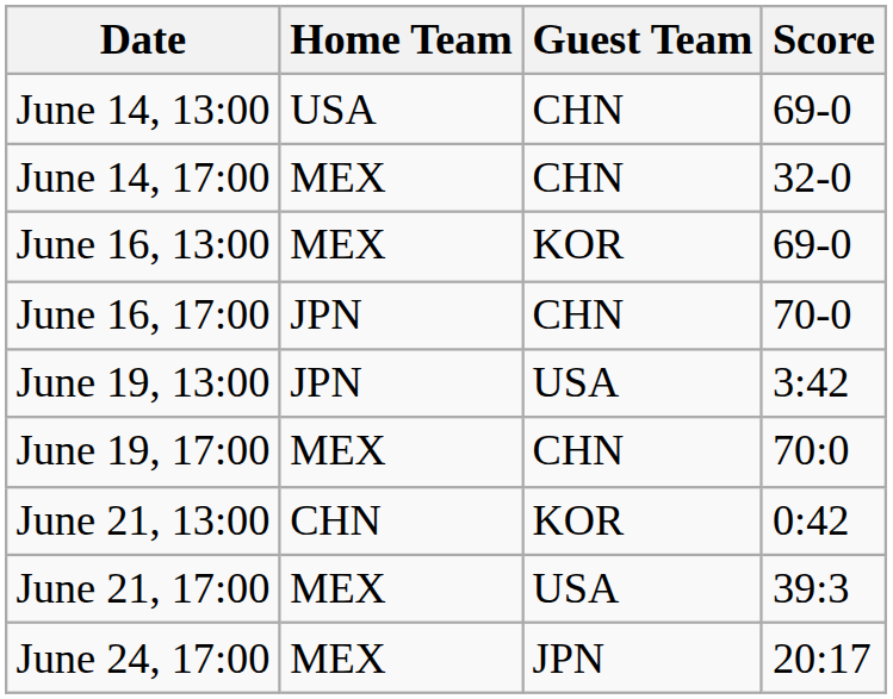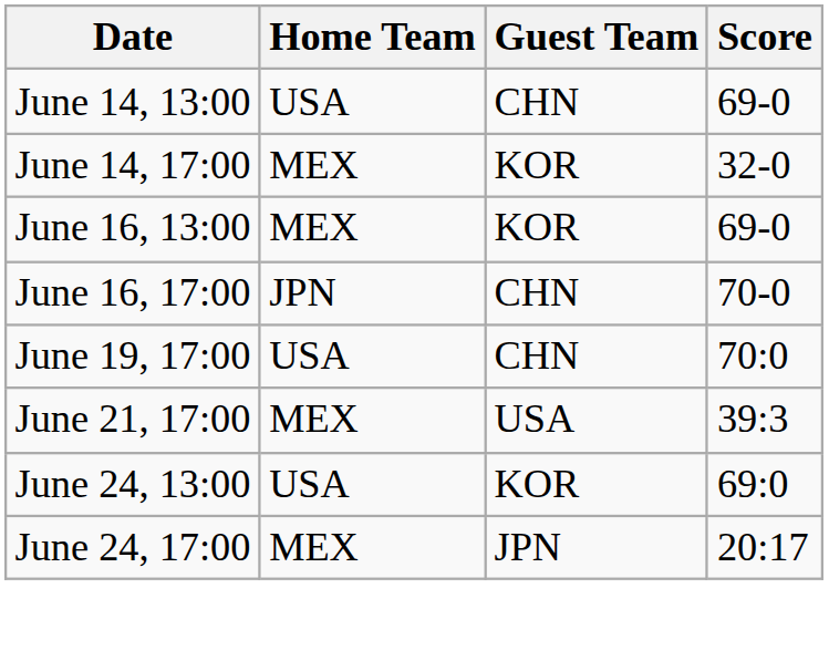June 14, 17:00 | Guest Team: CHN -> KOR
- row: June 19, 13:00 | JPN | USA | 3:42
June 19, 17:00 | Home Team: MEX -> USA
- row: June 21, 13:00 | CHN | KOR | 0:42
+ row: June 24, 13:00 | USA | KOR | 69:0
